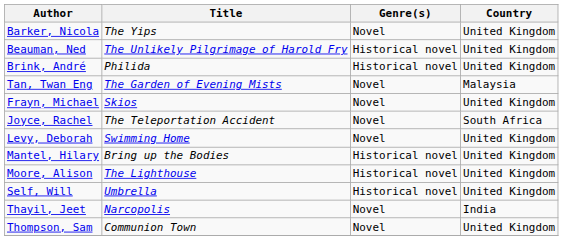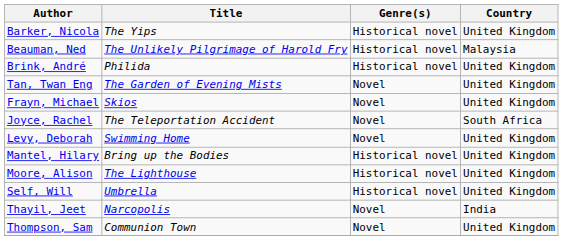Barker, Nicola | Genre(s): Novel -> Historical novel
Beauman, Ned | Country: United Kingdom -> Malaysia
Tan, Twan Eng | Country: Malaysia -> United Kingdom
